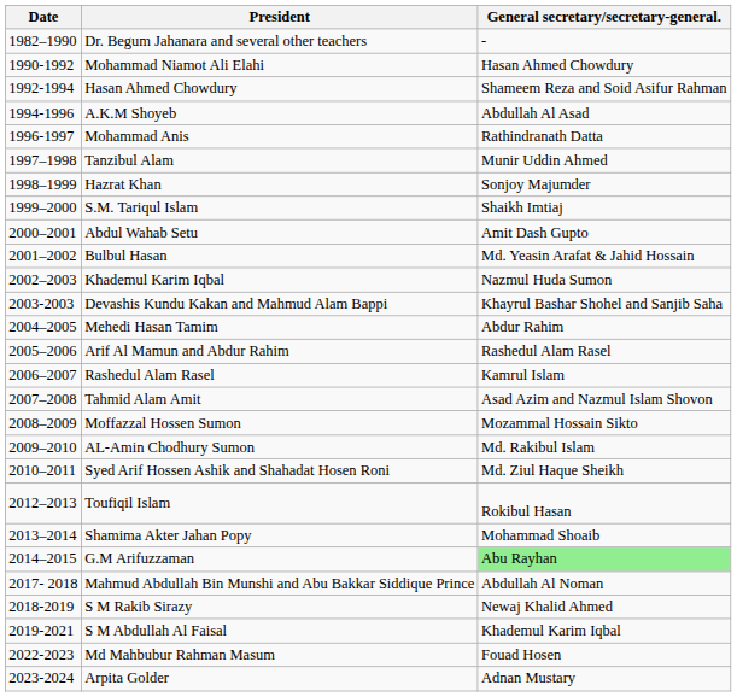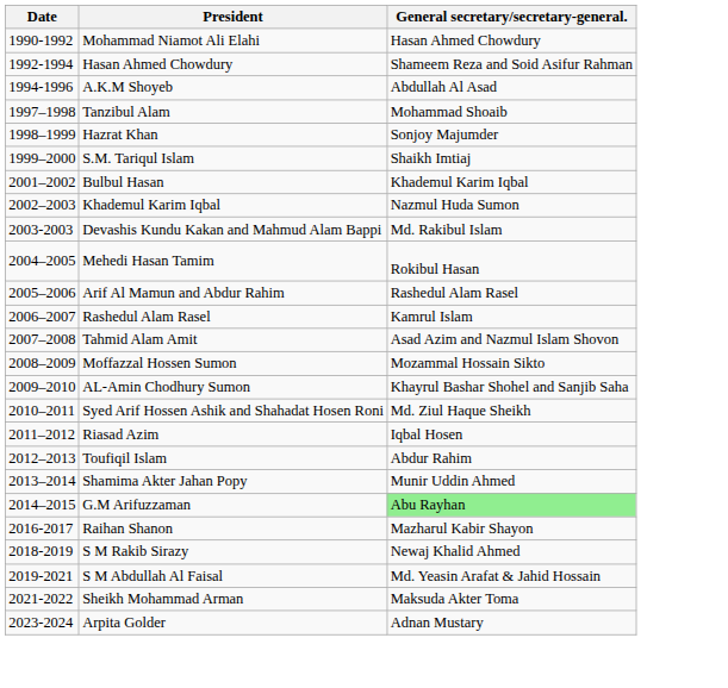- row: 1982–1990 | Dr. Begum Jahanara and several other teachers | -
- row: 1996-1997 | Mohammad Anis | Rathindranath Datta
Tanzibul Alam | General secretary/secretary-general.: Munir Uddin Ahmed -> Mohammad Shoaib
- row: 2000–2001 | Abdul Wahab Setu | Amit Dash Gupto
Bulbul Hasan | General secretary/secretary-general.: Md. Yeasin Arafat & Jahid Hossain -> Khademul Karim Iqbal
Devashis Kundu Kakan and Mahmud Alam Bappi | General secretary/secretary-general.: Khayrul Bashar Shohel and Sanjib Saha -> Md. Rakibul Islam
Mehedi Hasan Tamim | General secretary/secretary-general.: Abdur Rahim -> Rokibul Hasan
AL-Amin Chodhury Sumon | General secretary/secretary-general.: Md. Rakibul Islam -> Khayrul Bashar Shohel and Sanjib Saha
+ row: 2011–2012 | Riasad Azim | Iqbal Hosen
Toufiqil Islam | General secretary/secretary-general.: Rokibul Hasan -> Abdur Rahim
Shamima Akter Jahan Popy | General secretary/secretary-general.: Mohammad Shoaib -> Munir Uddin Ahmed
+ row: 2016-2017 | Raihan Shanon | Mazharul Kabir Shayon
- row: 2017- 2018 | Mahmud Abdullah Bin Munshi and Abu Bakkar Siddique Prince | Abdullah Al Noman
S M Abdullah Al Faisal | General secretary/secretary-general.: Khademul Karim Iqbal -> Md. Yeasin Arafat & Jahid Hossain
+ row: 2021-2022 | Sheikh Mohammad Arman | Maksuda Akter Toma
- row: 2022-2023 | Md Mahbubur Rahman Masum | Fouad Hosen
